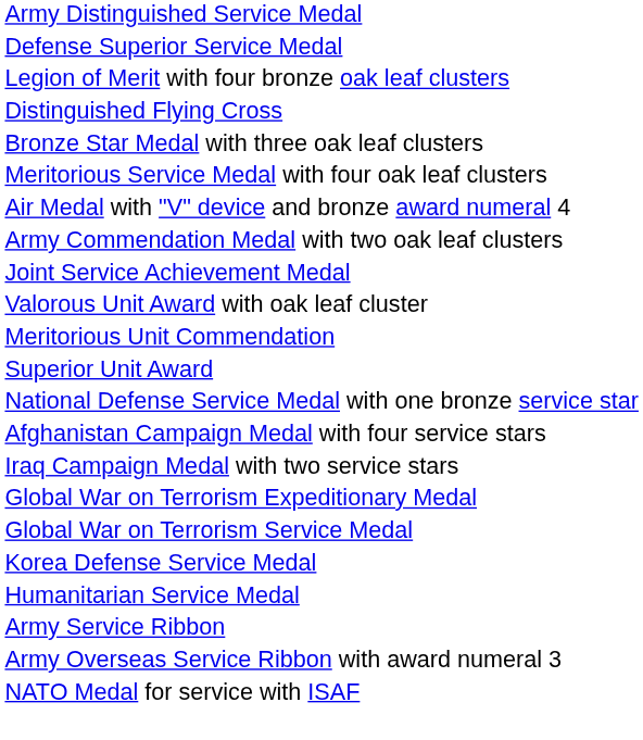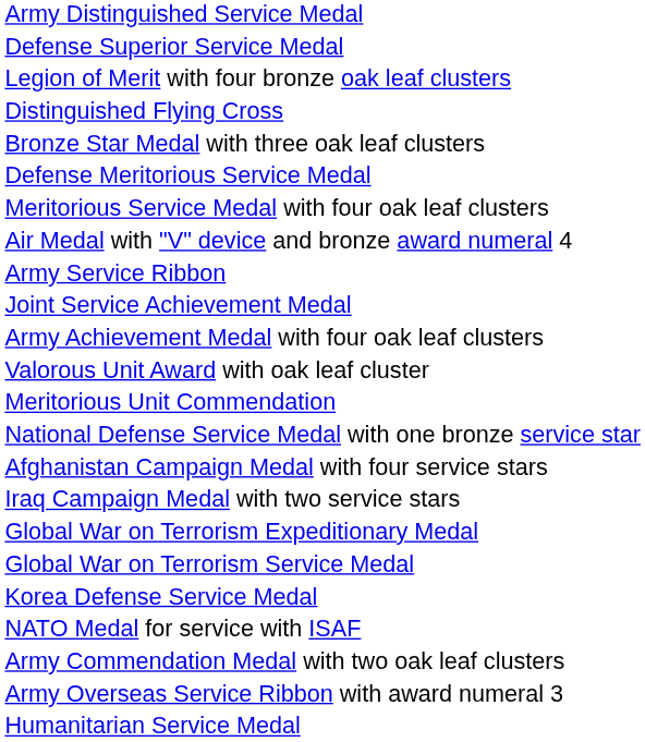+ row: Defense Meritorious Service Medal
rows swapped: Army Commendation Medal with two oak leaf clusters <-> Army Service Ribbon
+ row: Army Achievement Medal with four oak leaf clusters
- row: Superior Unit Award
rows swapped: Humanitarian Service Medal <-> NATO Medal for service with ISAF
